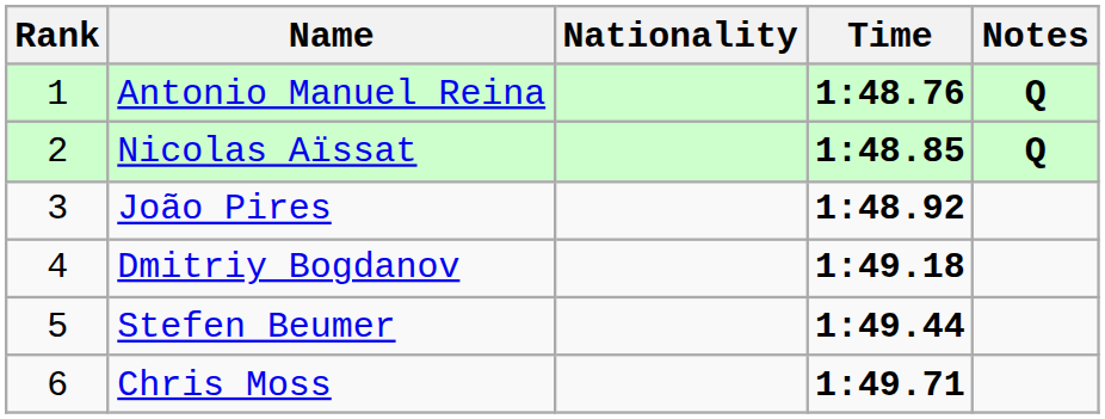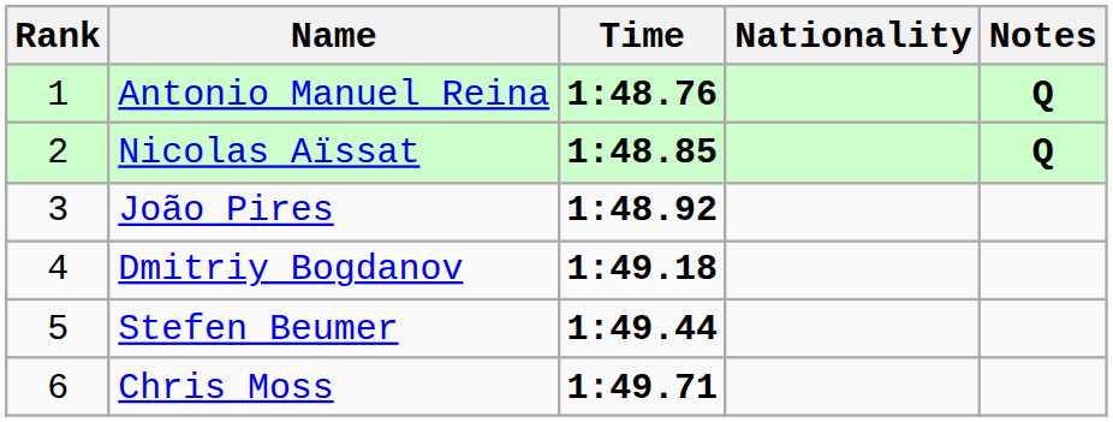columns swapped: Nationality <-> Time
